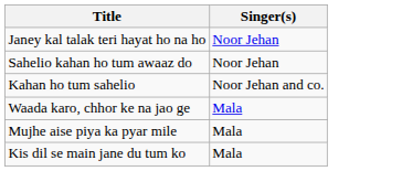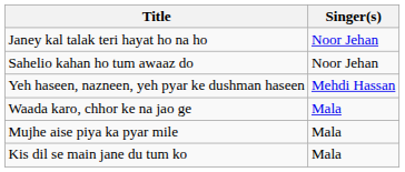- row: Kahan ho tum sahelio | Noor Jehan and co.
+ row: Yeh haseen, nazneen, yeh pyar ke dushman haseen | Mehdi Hassan
